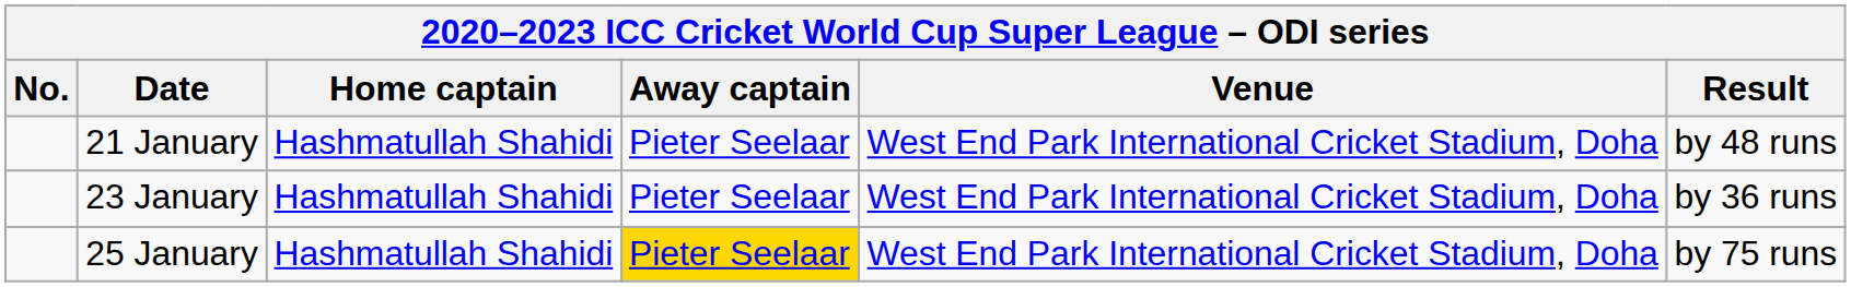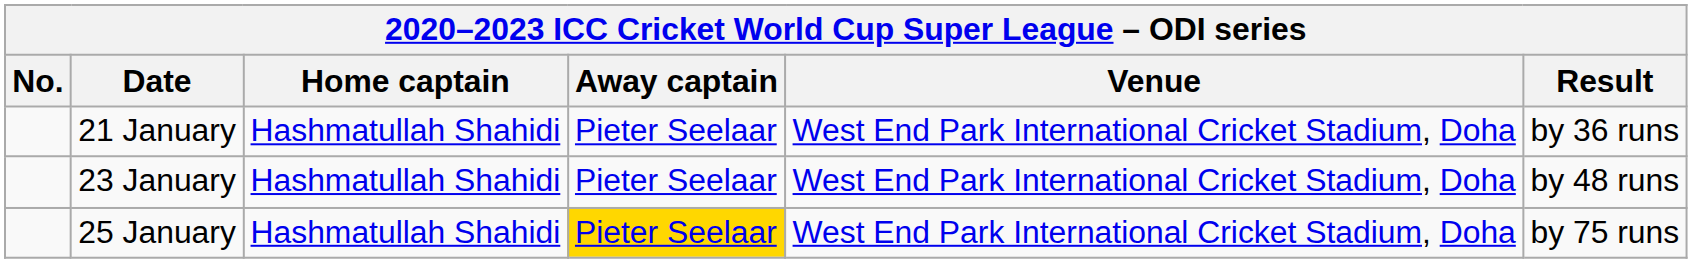21 January | Result: by 48 runs -> by 36 runs
23 January | Result: by 36 runs -> by 48 runs
